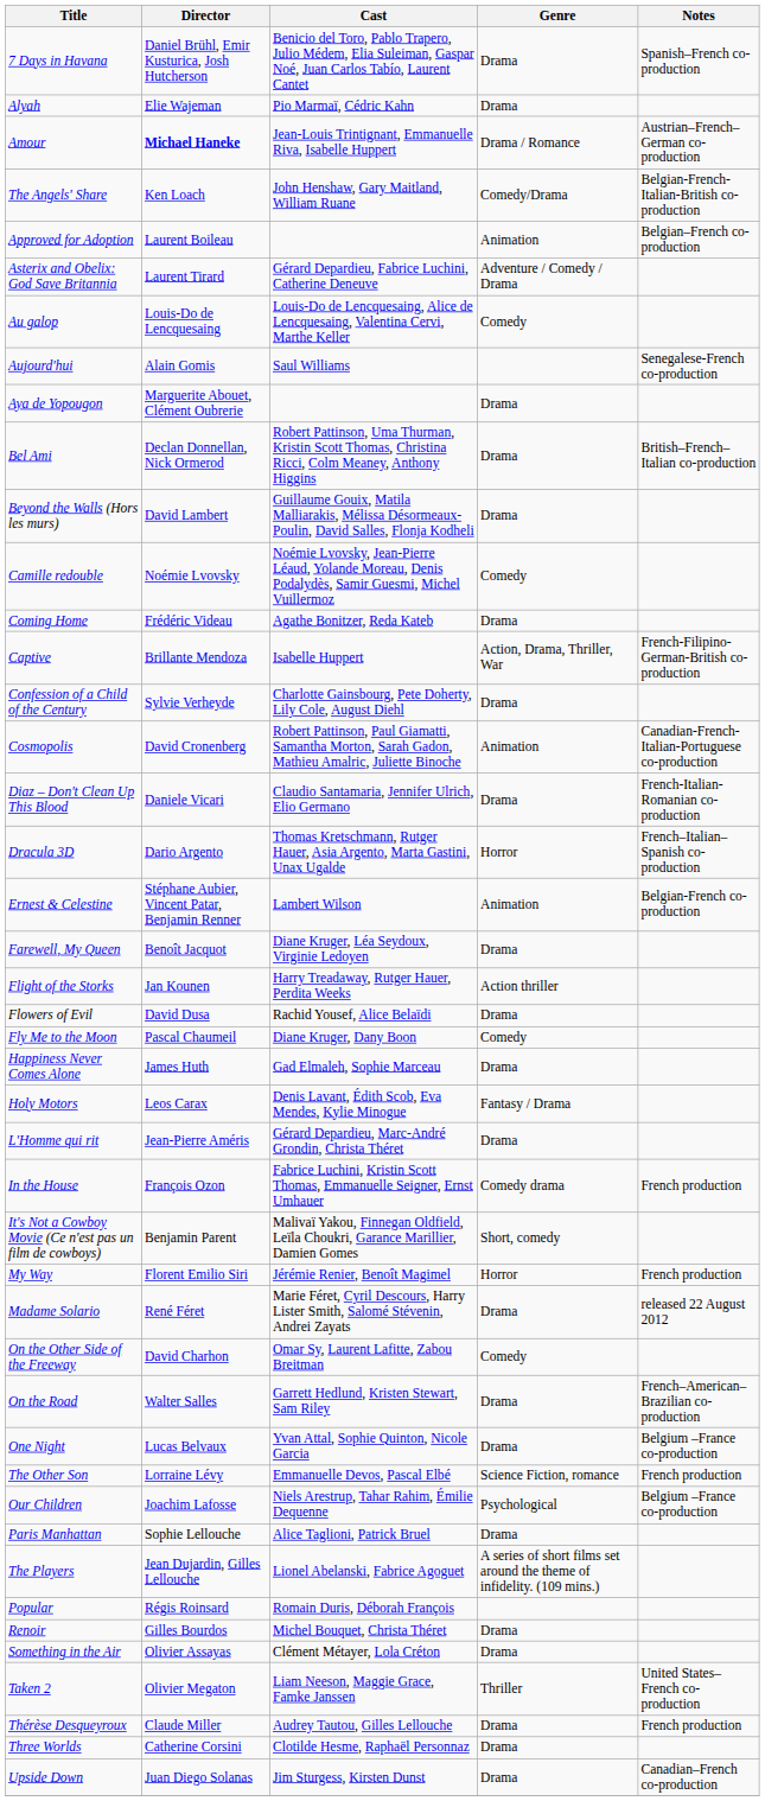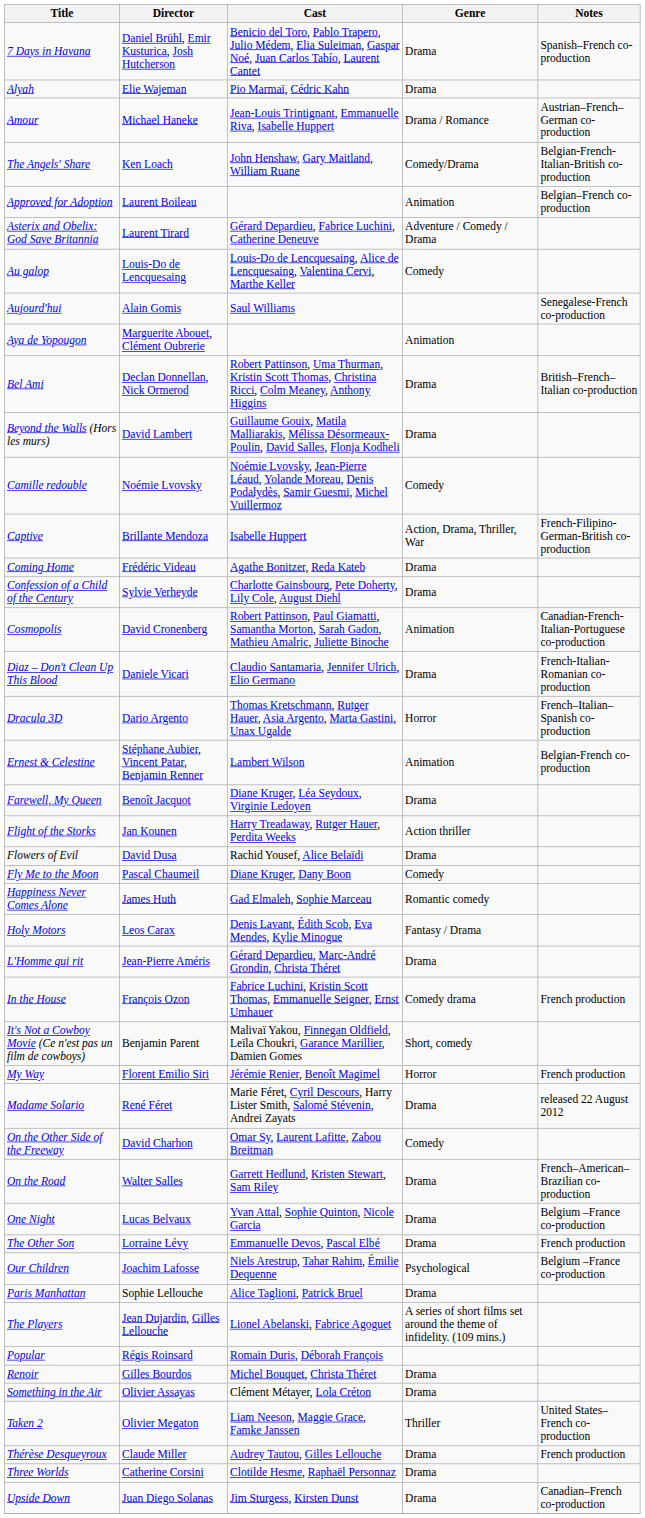Amour | Director: bold -> normal
Aya de Yopougon | Genre: Drama -> Animation
rows swapped: Captive <-> Coming Home
Happiness Never Comes Alone | Genre: Drama -> Romantic comedy
The Other Son | Genre: Science Fiction, romance -> Drama
